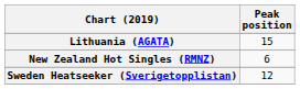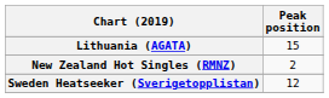New Zealand Hot Singles (RMNZ) | Peak position: 6 -> 2
